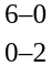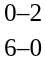rows swapped: 0–2 <-> 6–0
